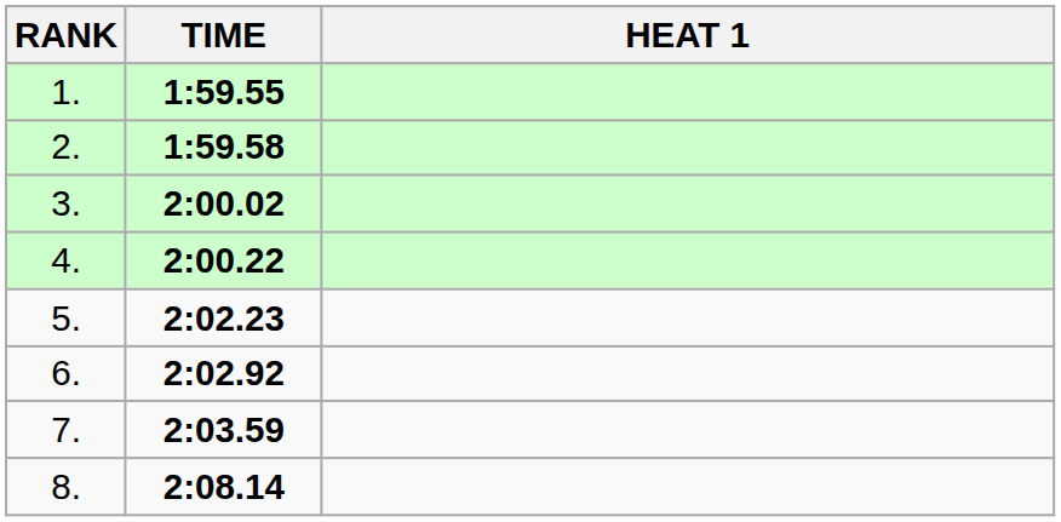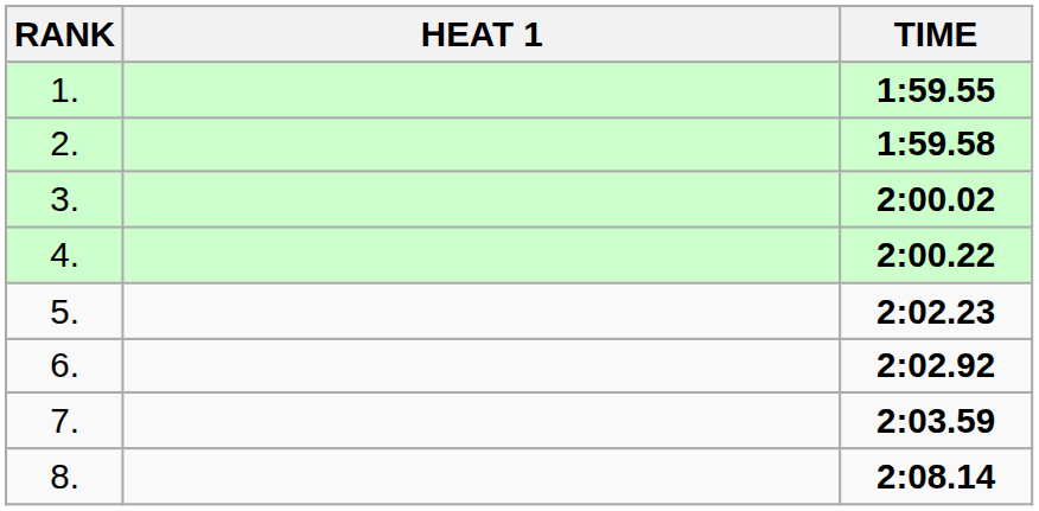columns swapped: HEAT 1 <-> TIME
